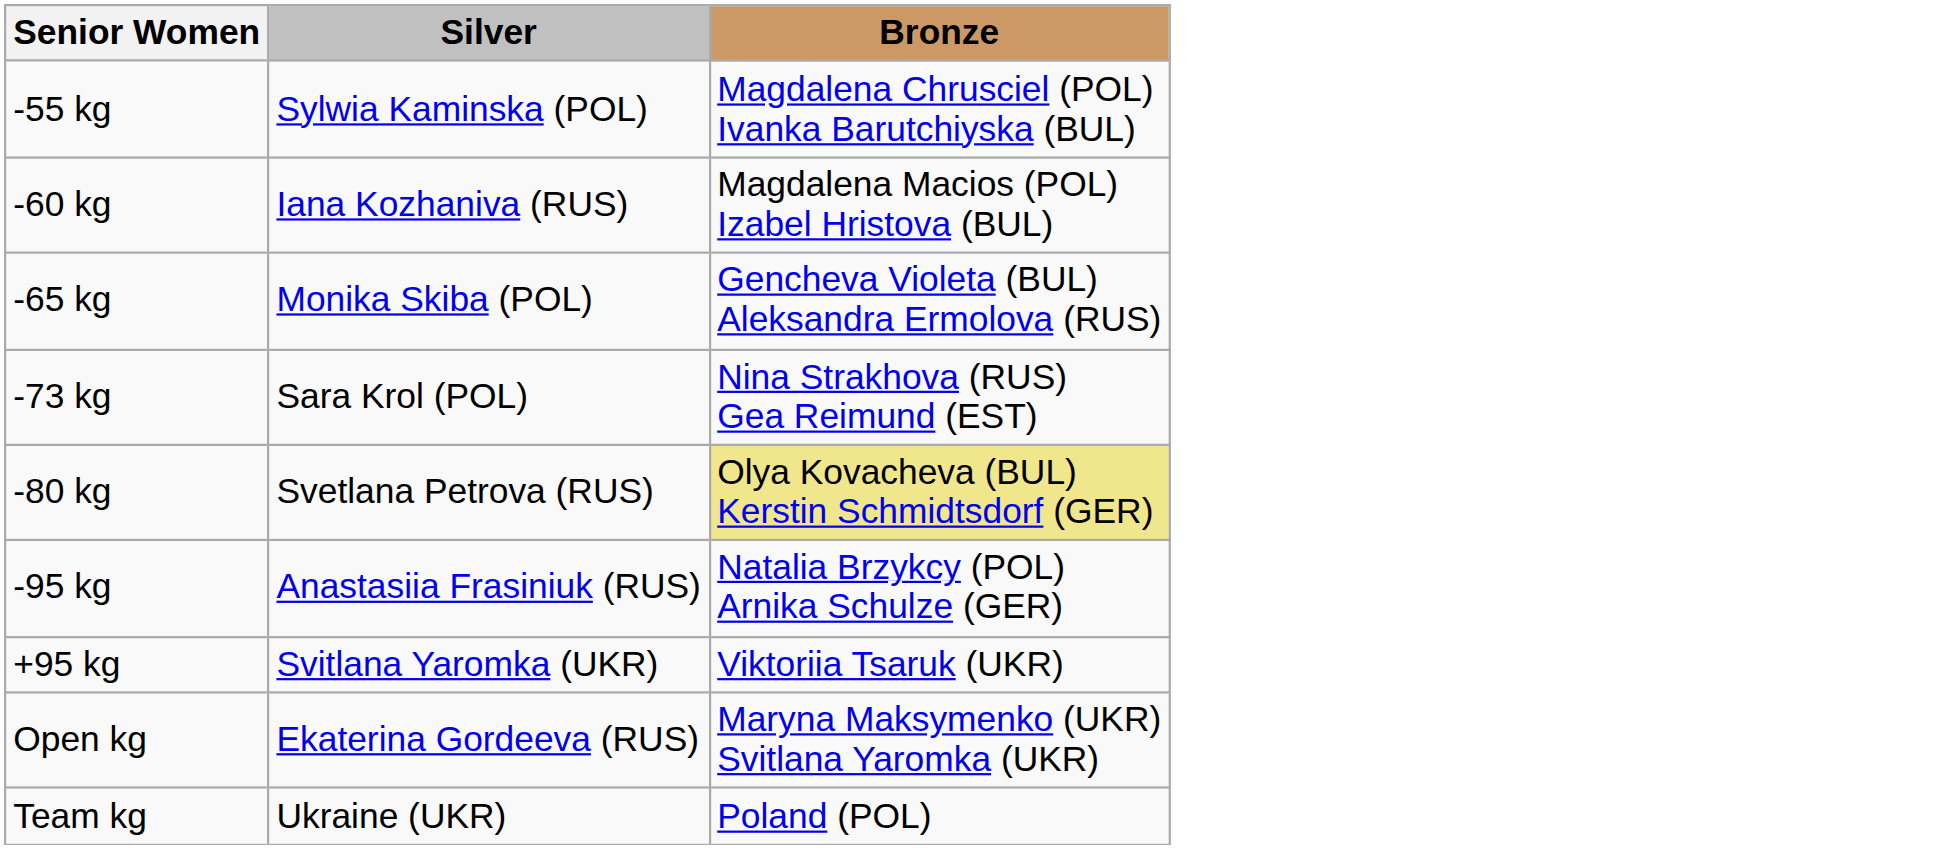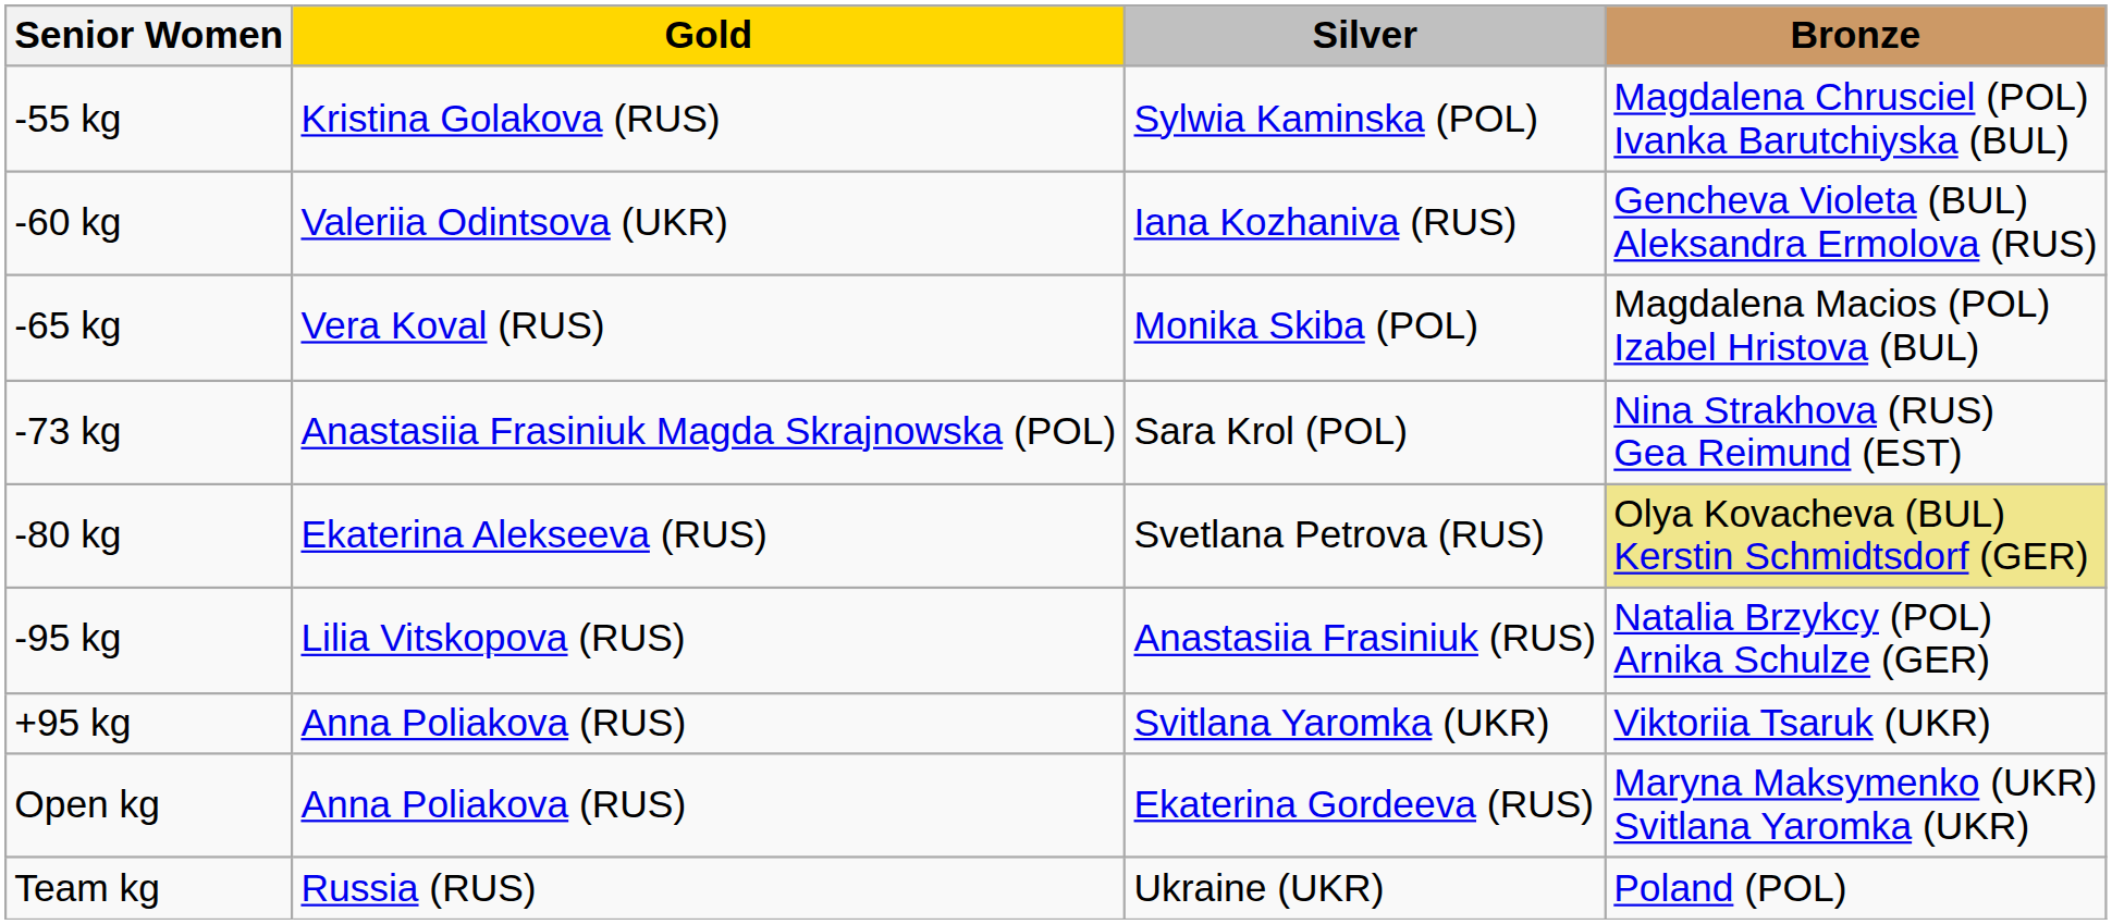+ column: Gold | Kristina Golakova (RUS) | Valeriia Odintsova (UKR) | Vera Koval (RUS) | Anastasiia Frasiniuk Magda Skrajnowska (POL) | Ekaterina Alekseeva (RUS) | Lilia Vitskopova (RUS) | Anna Poliakova (RUS) | Anna Poliakova (RUS) | Russia (RUS)
-60 kg | Bronze: Magdalena Macios (POL) Izabel Hristova (BUL) -> Gencheva Violeta (BUL) Aleksandra Ermolova (RUS)
-65 kg | Bronze: Gencheva Violeta (BUL) Aleksandra Ermolova (RUS) -> Magdalena Macios (POL) Izabel Hristova (BUL)
